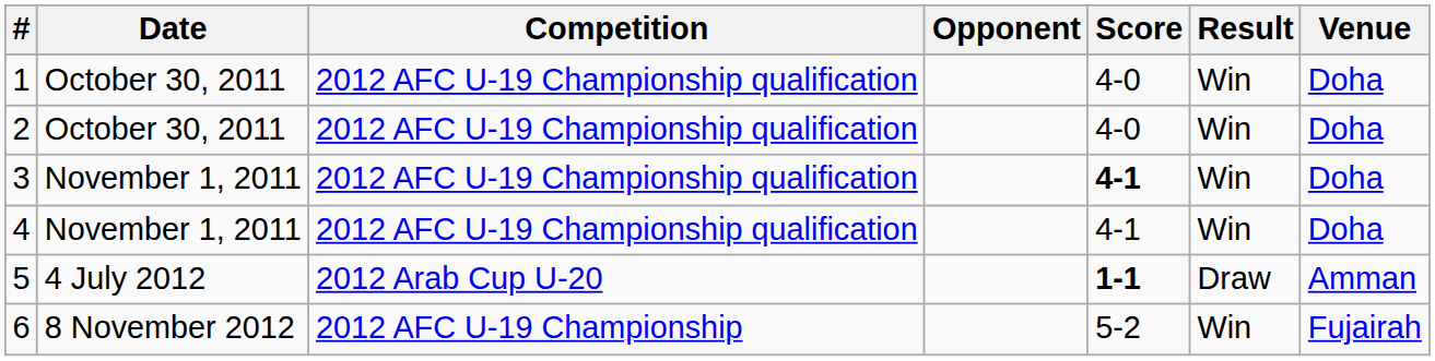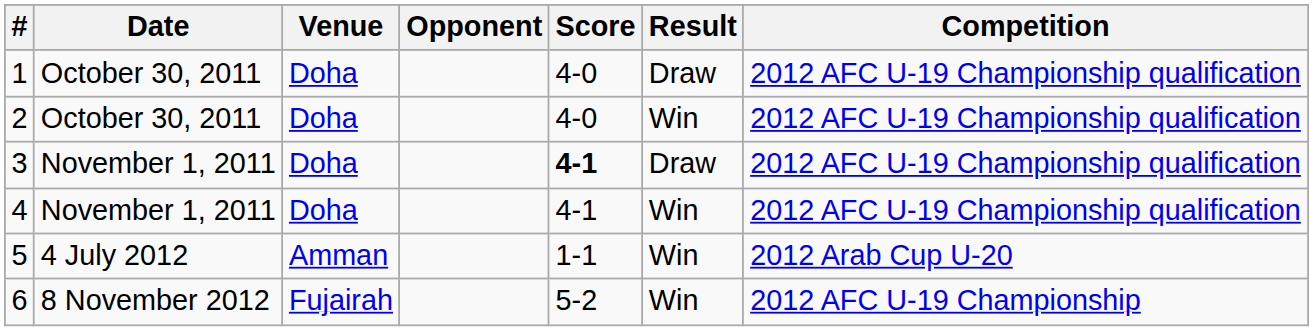columns swapped: Venue <-> Competition
1 | Result: Win -> Draw
3 | Result: Win -> Draw
5 | Score: bold -> normal
5 | Result: Draw -> Win
